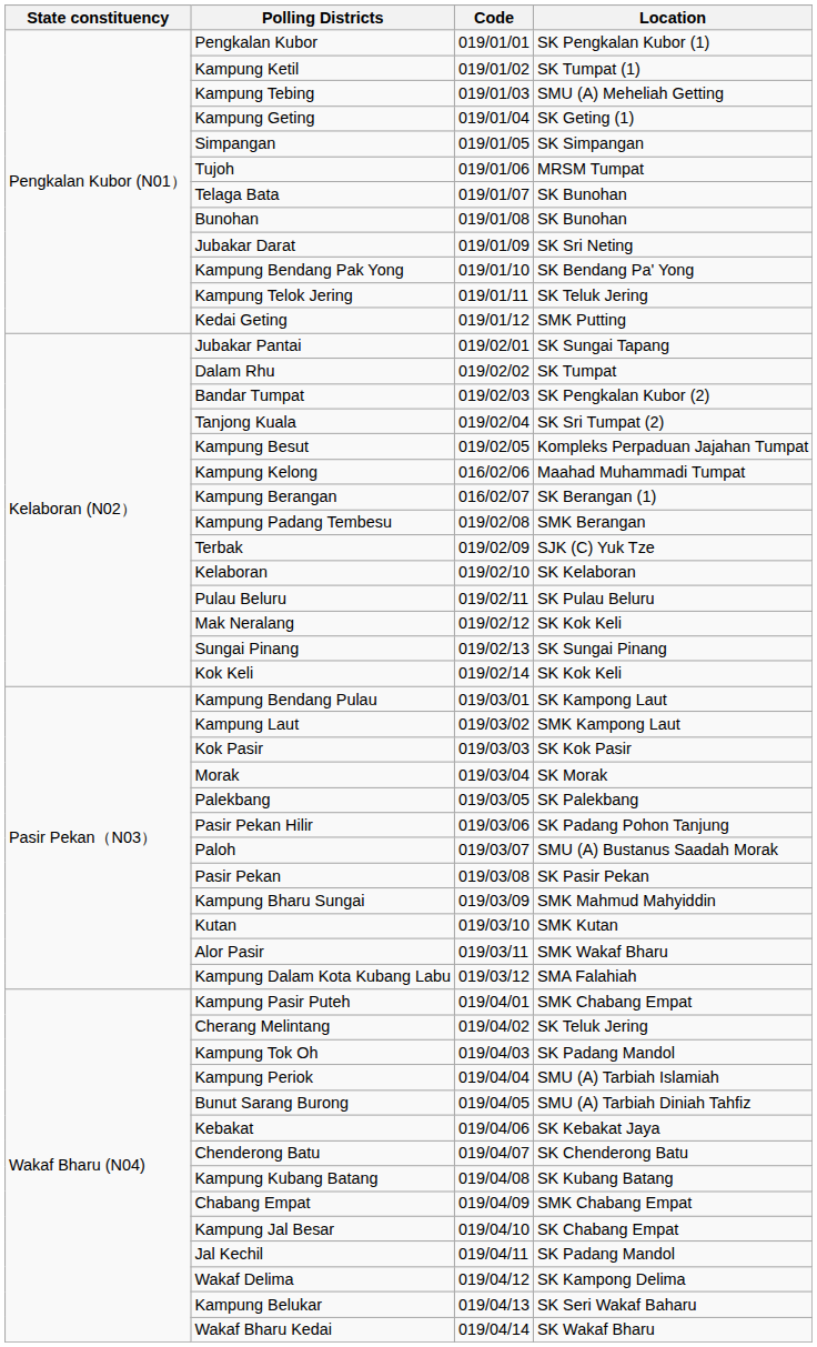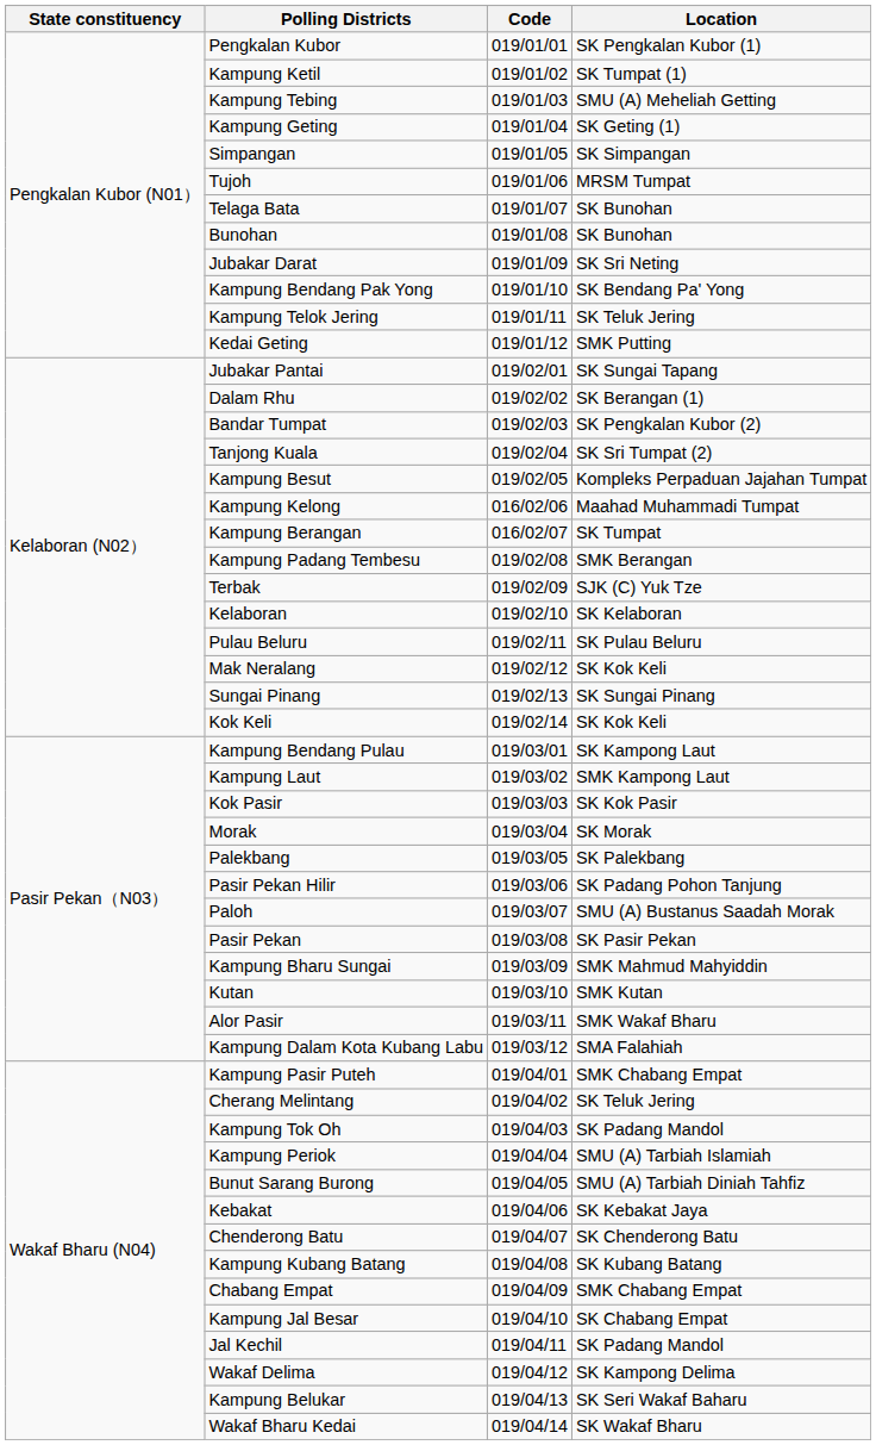Dalam Rhu | Location: SK Tumpat -> SK Berangan (1)
Kampung Berangan | Location: SK Berangan (1) -> SK Tumpat
